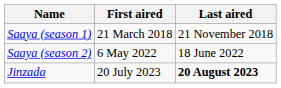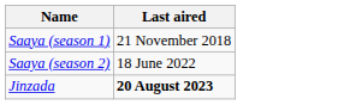- column: First aired | 21 March 2018 | 6 May 2022 | 20 July 2023
